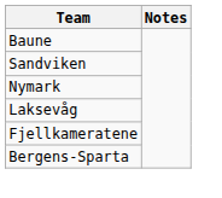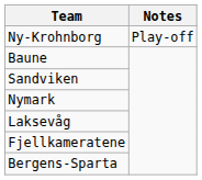+ row: Ny-Krohnborg | Play-off
